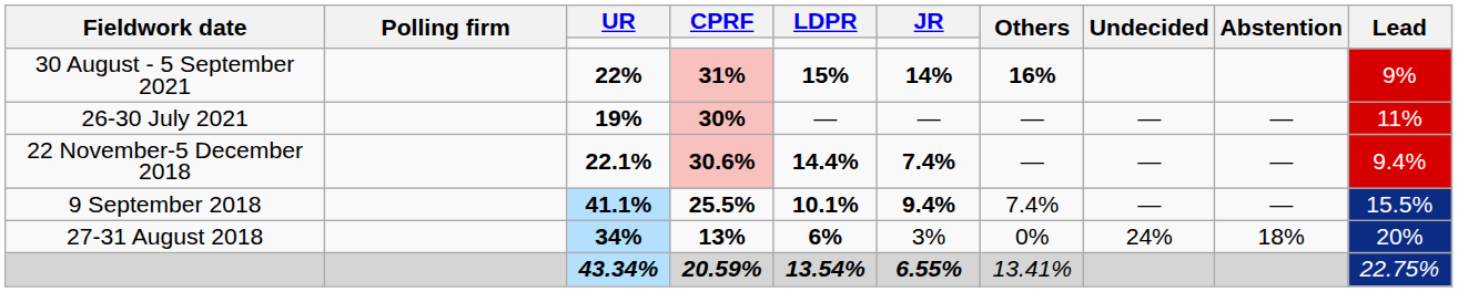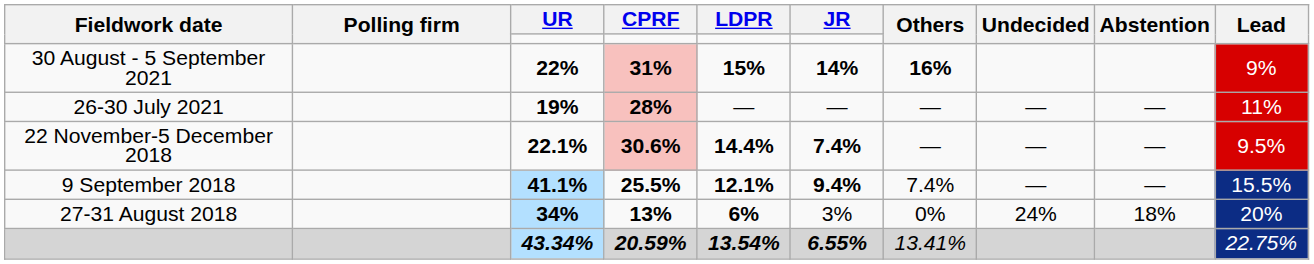26-30 July 2021 | CPRF: 30% -> 28%
22 November-5 December 2018 | Lead: 9.4% -> 9.5%
9 September 2018 | LDPR: 10.1% -> 12.1%
